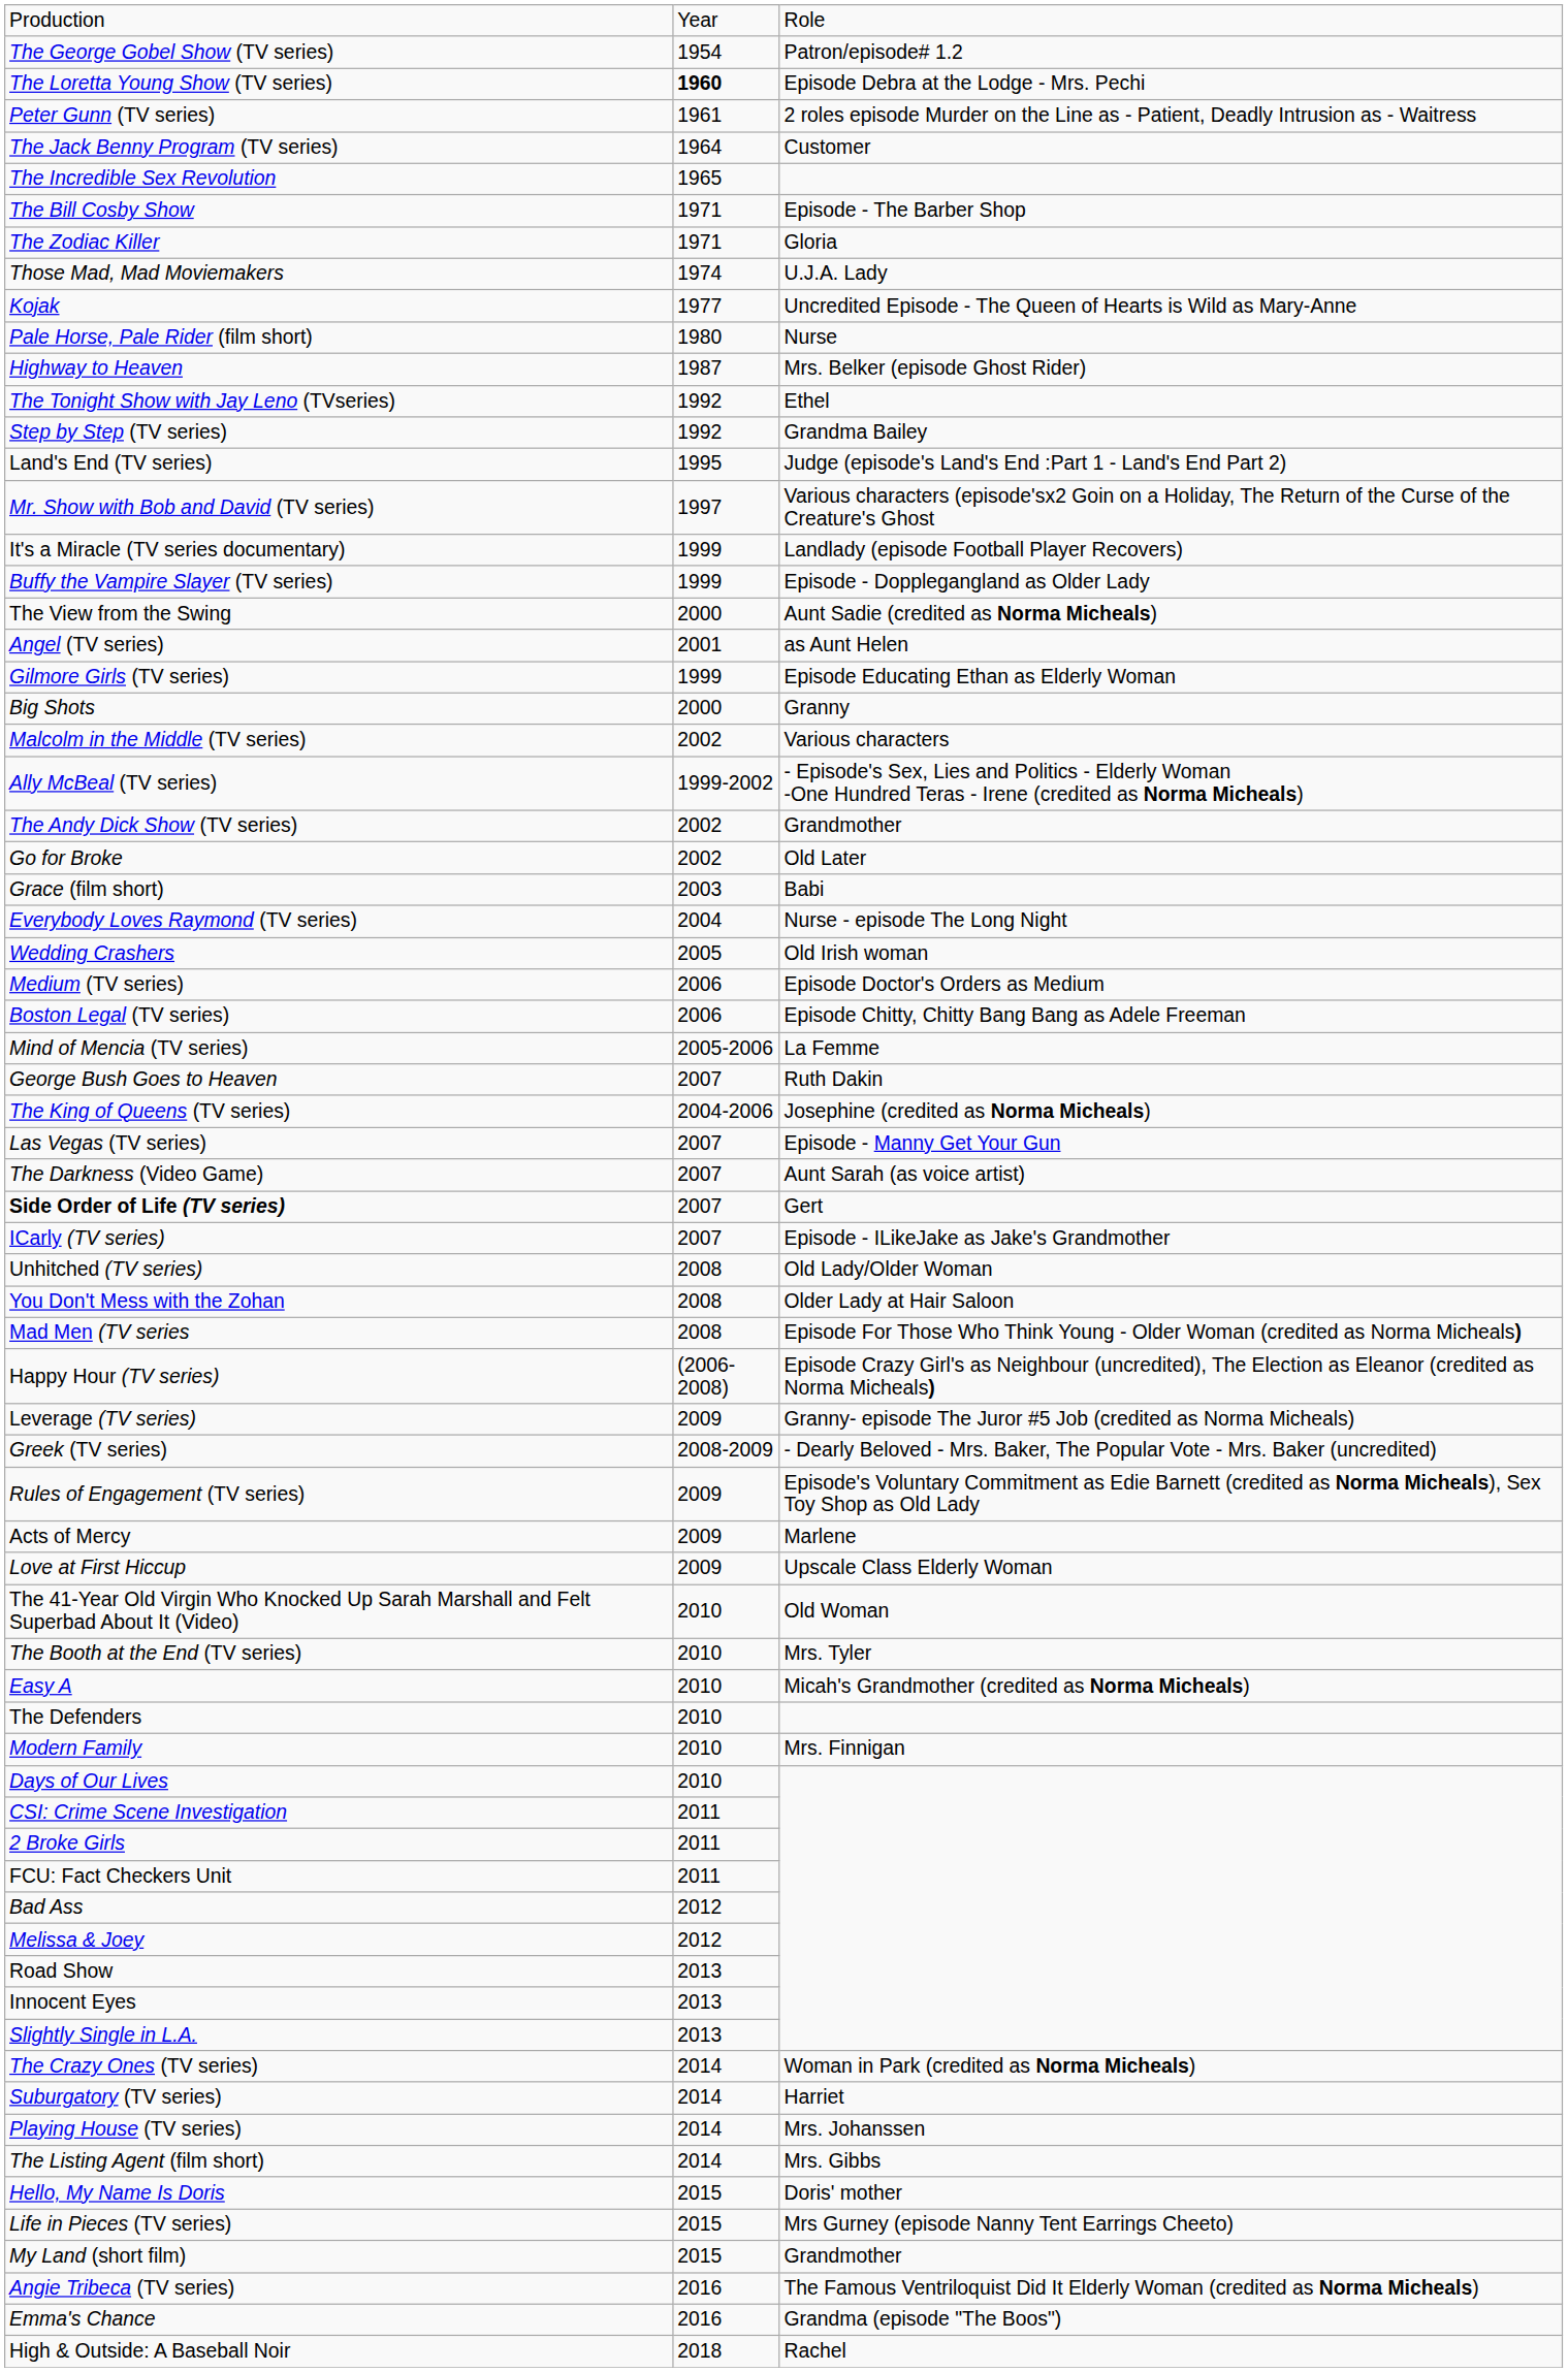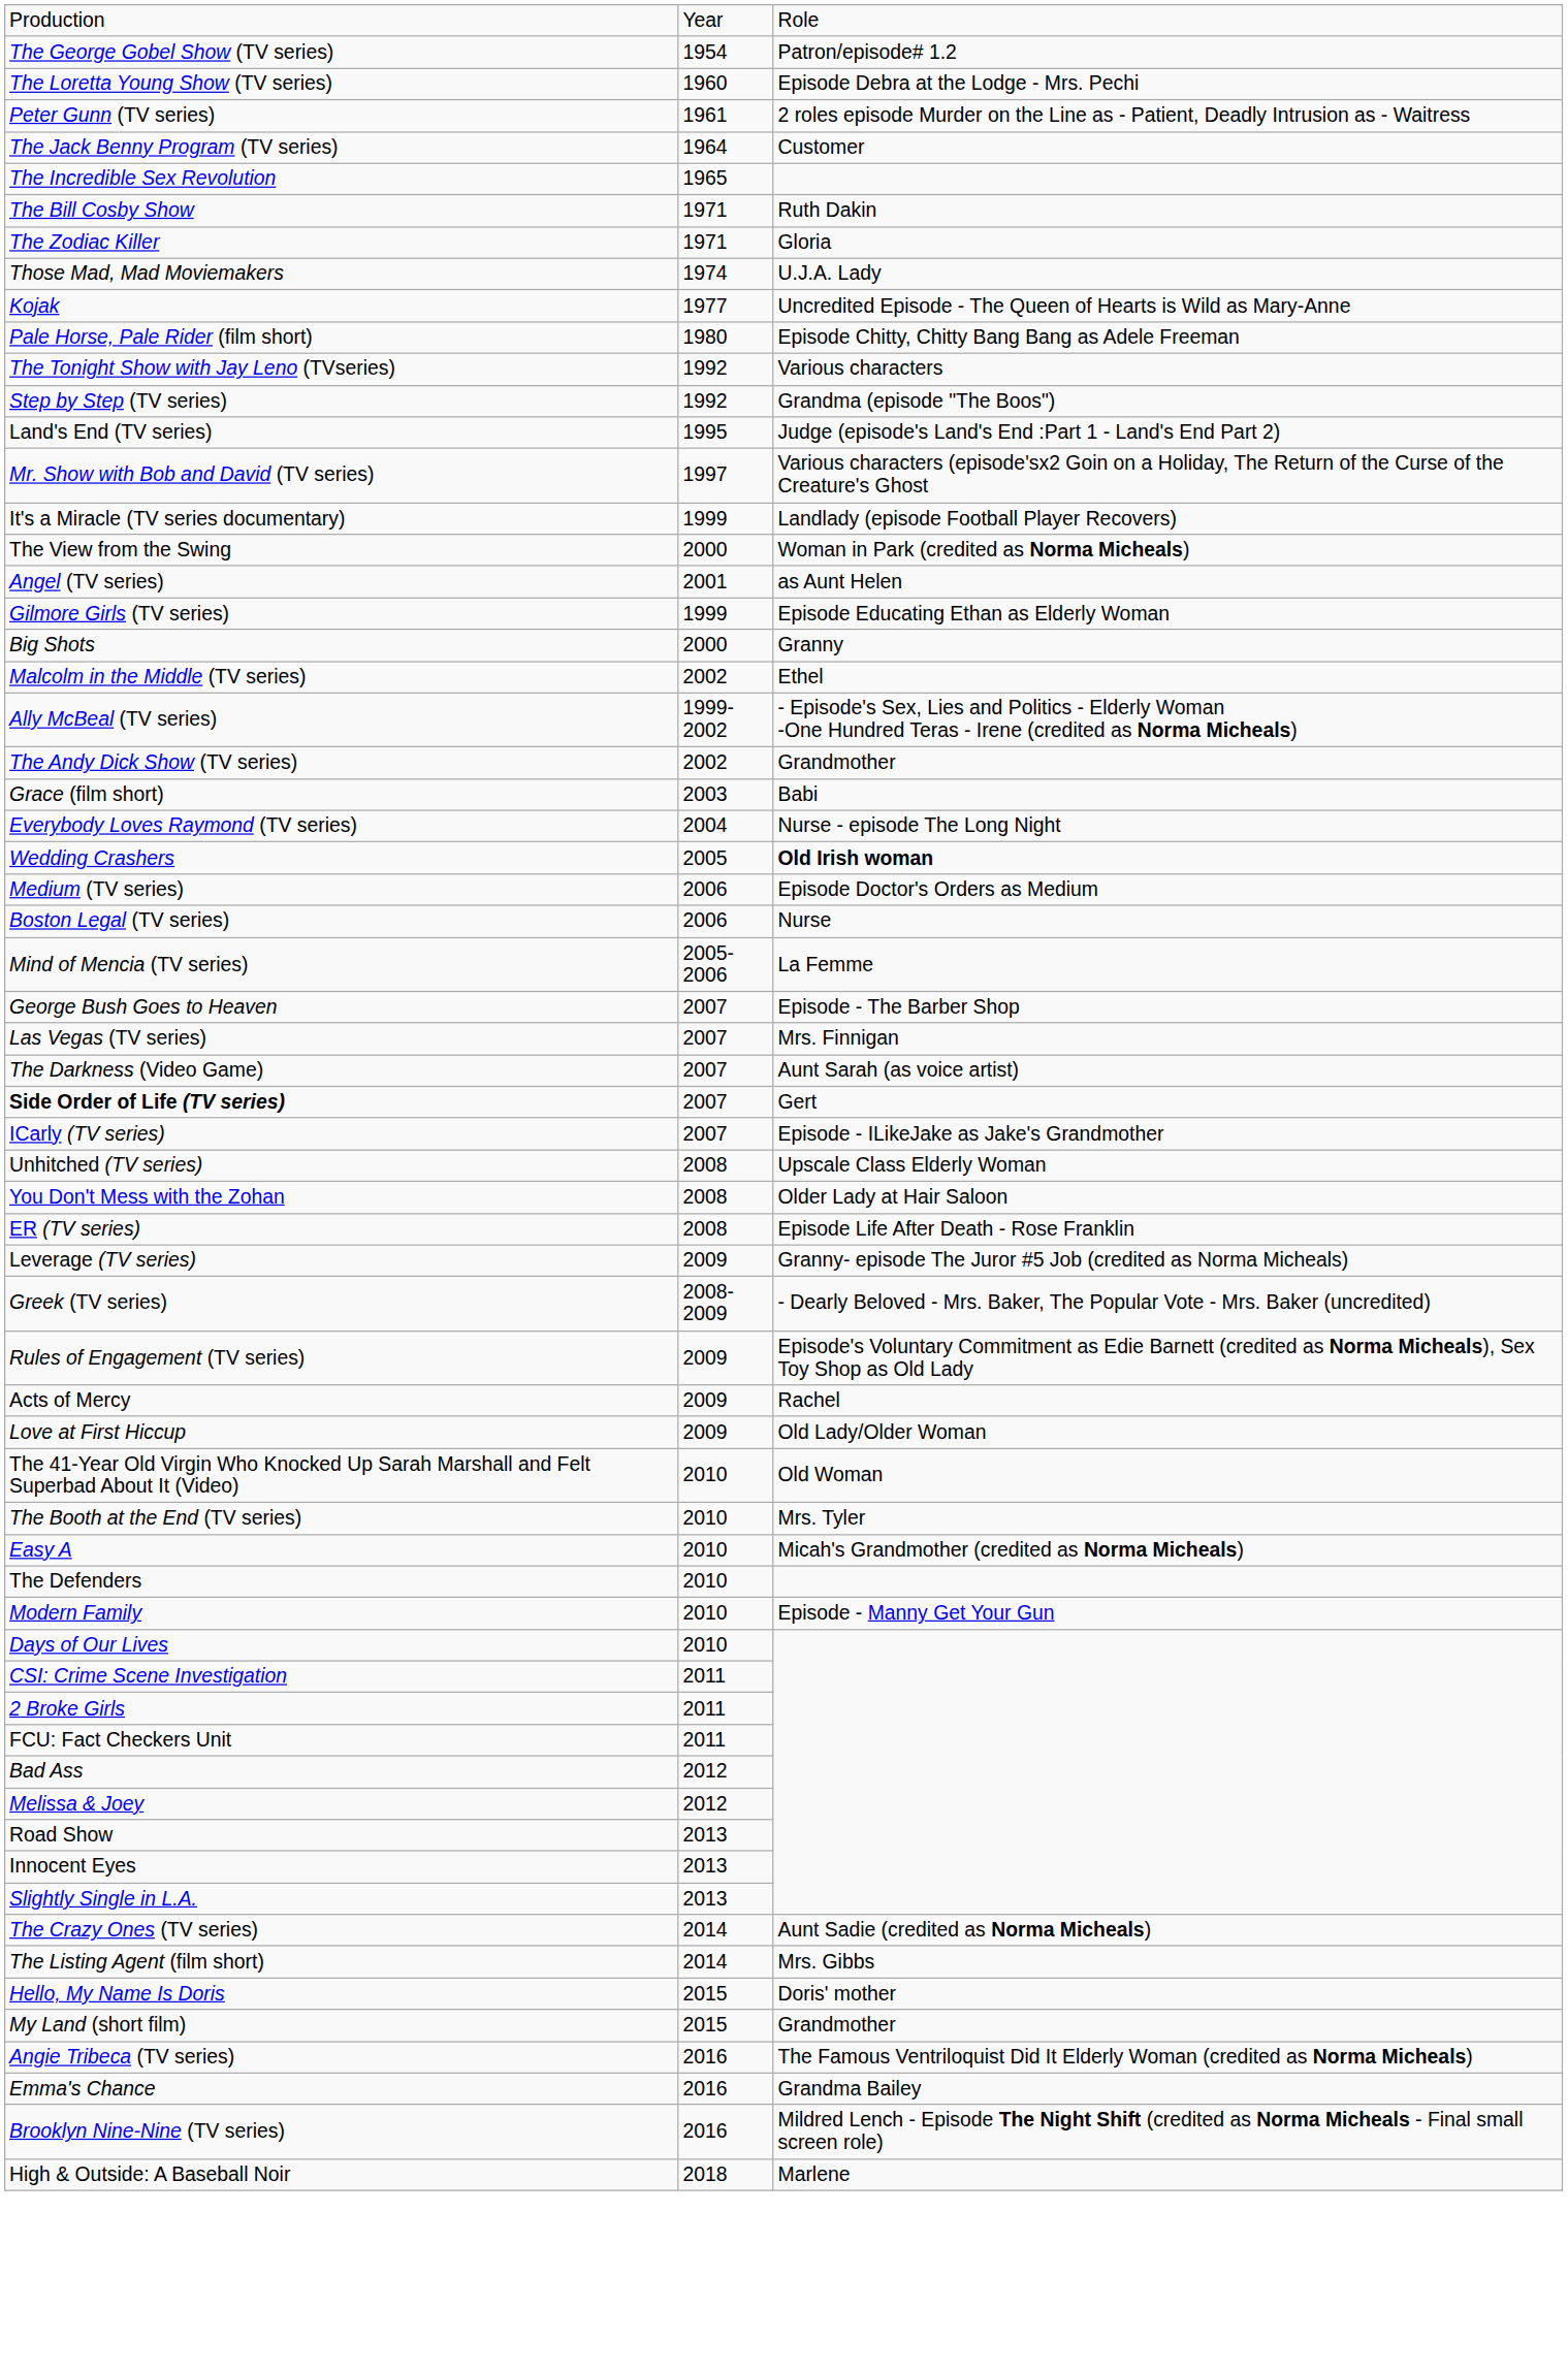The Loretta Young Show (TV series) | column 2: bold -> normal
The Bill Cosby Show | column 3: Episode - The Barber Shop -> Ruth Dakin
Pale Horse, Pale Rider (film short) | column 3: Nurse -> Episode Chitty, Chitty Bang Bang as Adele Freeman
- row: Highway to Heaven | 1987 | Mrs. Belker (episode Ghost Rider)
The Tonight Show with Jay Leno (TVseries) | column 3: Ethel -> Various characters
Step by Step (TV series) | column 3: Grandma Bailey -> Grandma (episode "The Boos")
- row: Buffy the Vampire Slayer (TV series) | 1999 | Episode - Dopplegangland as Older Lady
The View from the Swing | column 3: Aunt Sadie (credited as Norma Micheals) -> Woman in Park (credited as Norma Micheals)
Malcolm in the Middle (TV series) | column 3: Various characters -> Ethel
- row: Go for Broke | 2002 | Old Later
Wedding Crashers | column 3: normal -> bold
Boston Legal (TV series) | column 3: Episode Chitty, Chitty Bang Bang as Adele Freeman -> Nurse
George Bush Goes to Heaven | column 3: Ruth Dakin -> Episode - The Barber Shop
- row: The King of Queens (TV series) | 2004-2006 | Josephine (credited as Norma Micheals)
Las Vegas (TV series) | column 3: Episode - Manny Get Your Gun -> Mrs. Finnigan
Unhitched (TV series) | column 3: Old Lady/Older Woman -> Upscale Class Elderly Woman
- row: Mad Men (TV series | 2008 | Episode For Those Who Think Young - Older Woman (credited as Norma Micheals)
- row: Happy Hour (TV series) | (2006-2008) | Episode Crazy Girl's as Neighbour (uncredited), The Election as Eleanor (credited as Norma Micheals)
+ row: ER (TV series) | 2008 | Episode Life After Death - Rose Franklin
Acts of Mercy | column 3: Marlene -> Rachel
Love at First Hiccup | column 3: Upscale Class Elderly Woman -> Old Lady/Older Woman
Modern Family | column 3: Mrs. Finnigan -> Episode - Manny Get Your Gun
The Crazy Ones (TV series) | column 3: Woman in Park (credited as Norma Micheals) -> Aunt Sadie (credited as Norma Micheals)
- row: Suburgatory (TV series) | 2014 | Harriet
- row: Playing House (TV series) | 2014 | Mrs. Johanssen
- row: Life in Pieces (TV series) | 2015 | Mrs Gurney (episode Nanny Tent Earrings Cheeto)
Emma's Chance | column 3: Grandma (episode "The Boos") -> Grandma Bailey
+ row: Brooklyn Nine-Nine (TV series) | 2016 | Mildred Lench - Episode The Night Shift (credited as Norma Micheals - Final small screen role)
High & Outside: A Baseball Noir | column 3: Rachel -> Marlene
